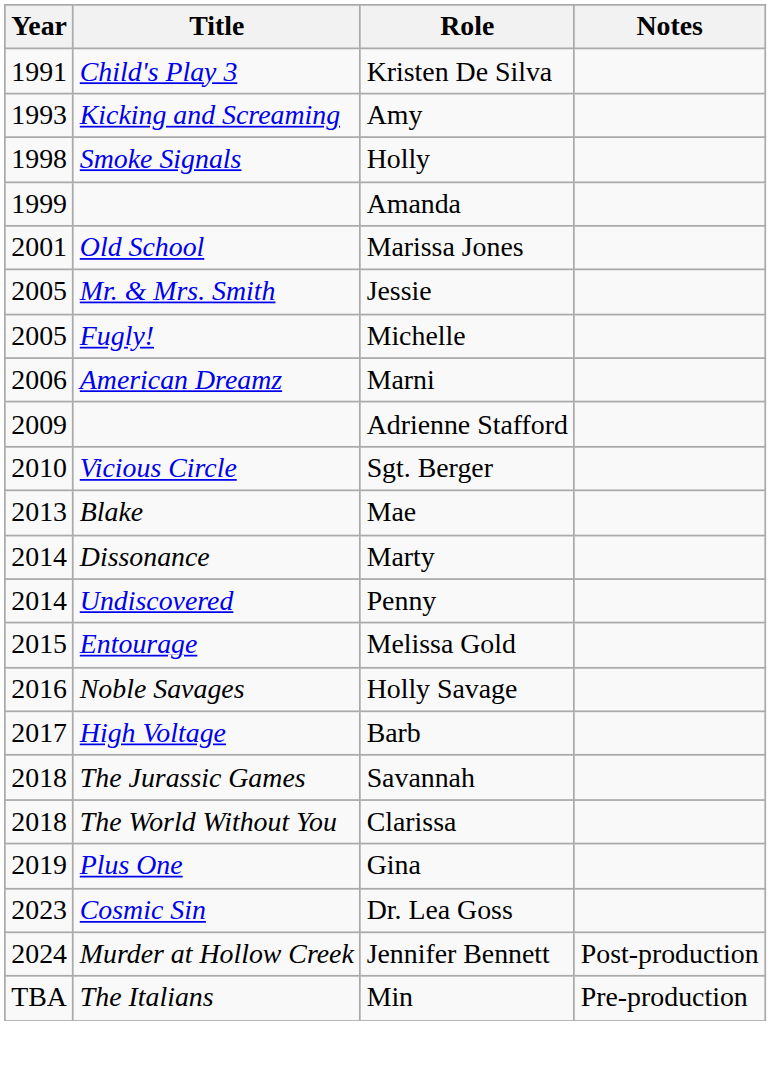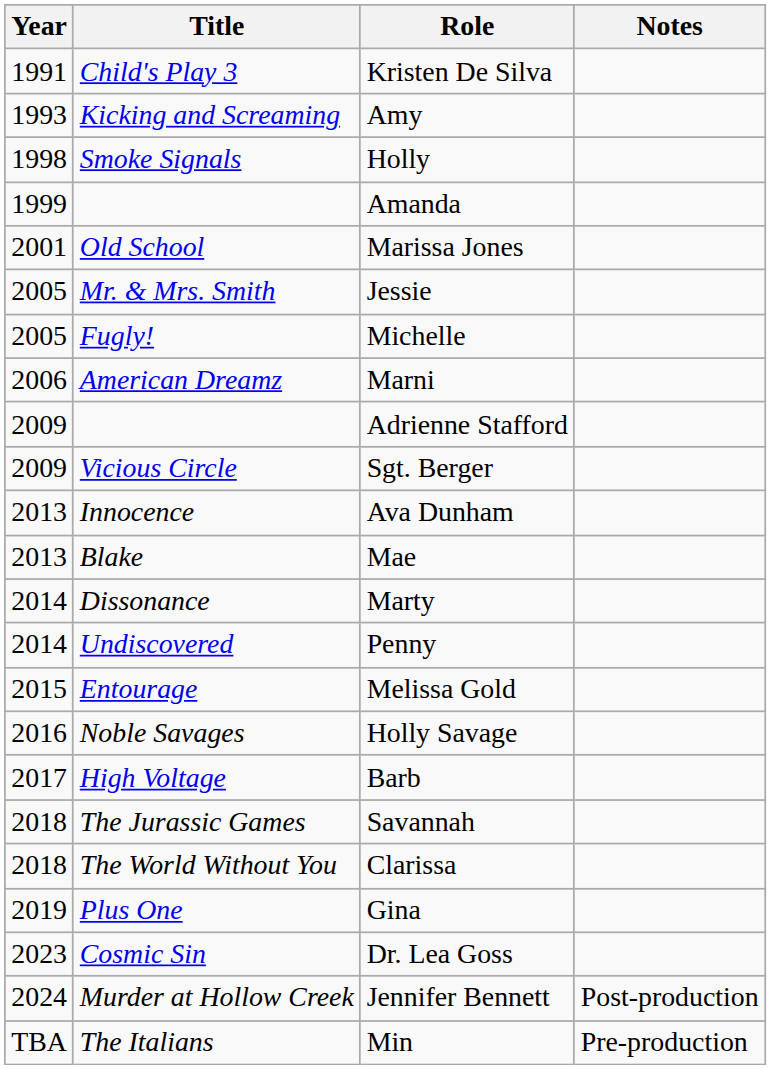Sgt. Berger | Year: 2010 -> 2009
+ row: 2013 | Innocence | Ava Dunham
